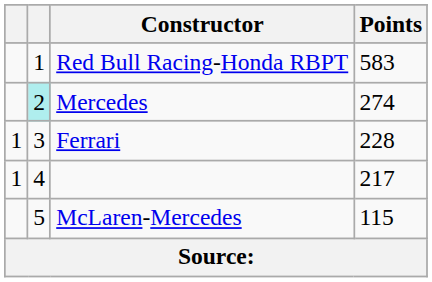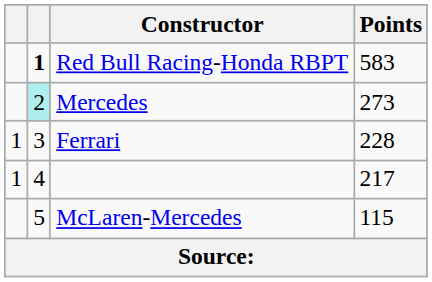Red Bull Racing-Honda RBPT | column 2: normal -> bold
Mercedes | Points: 274 -> 273
